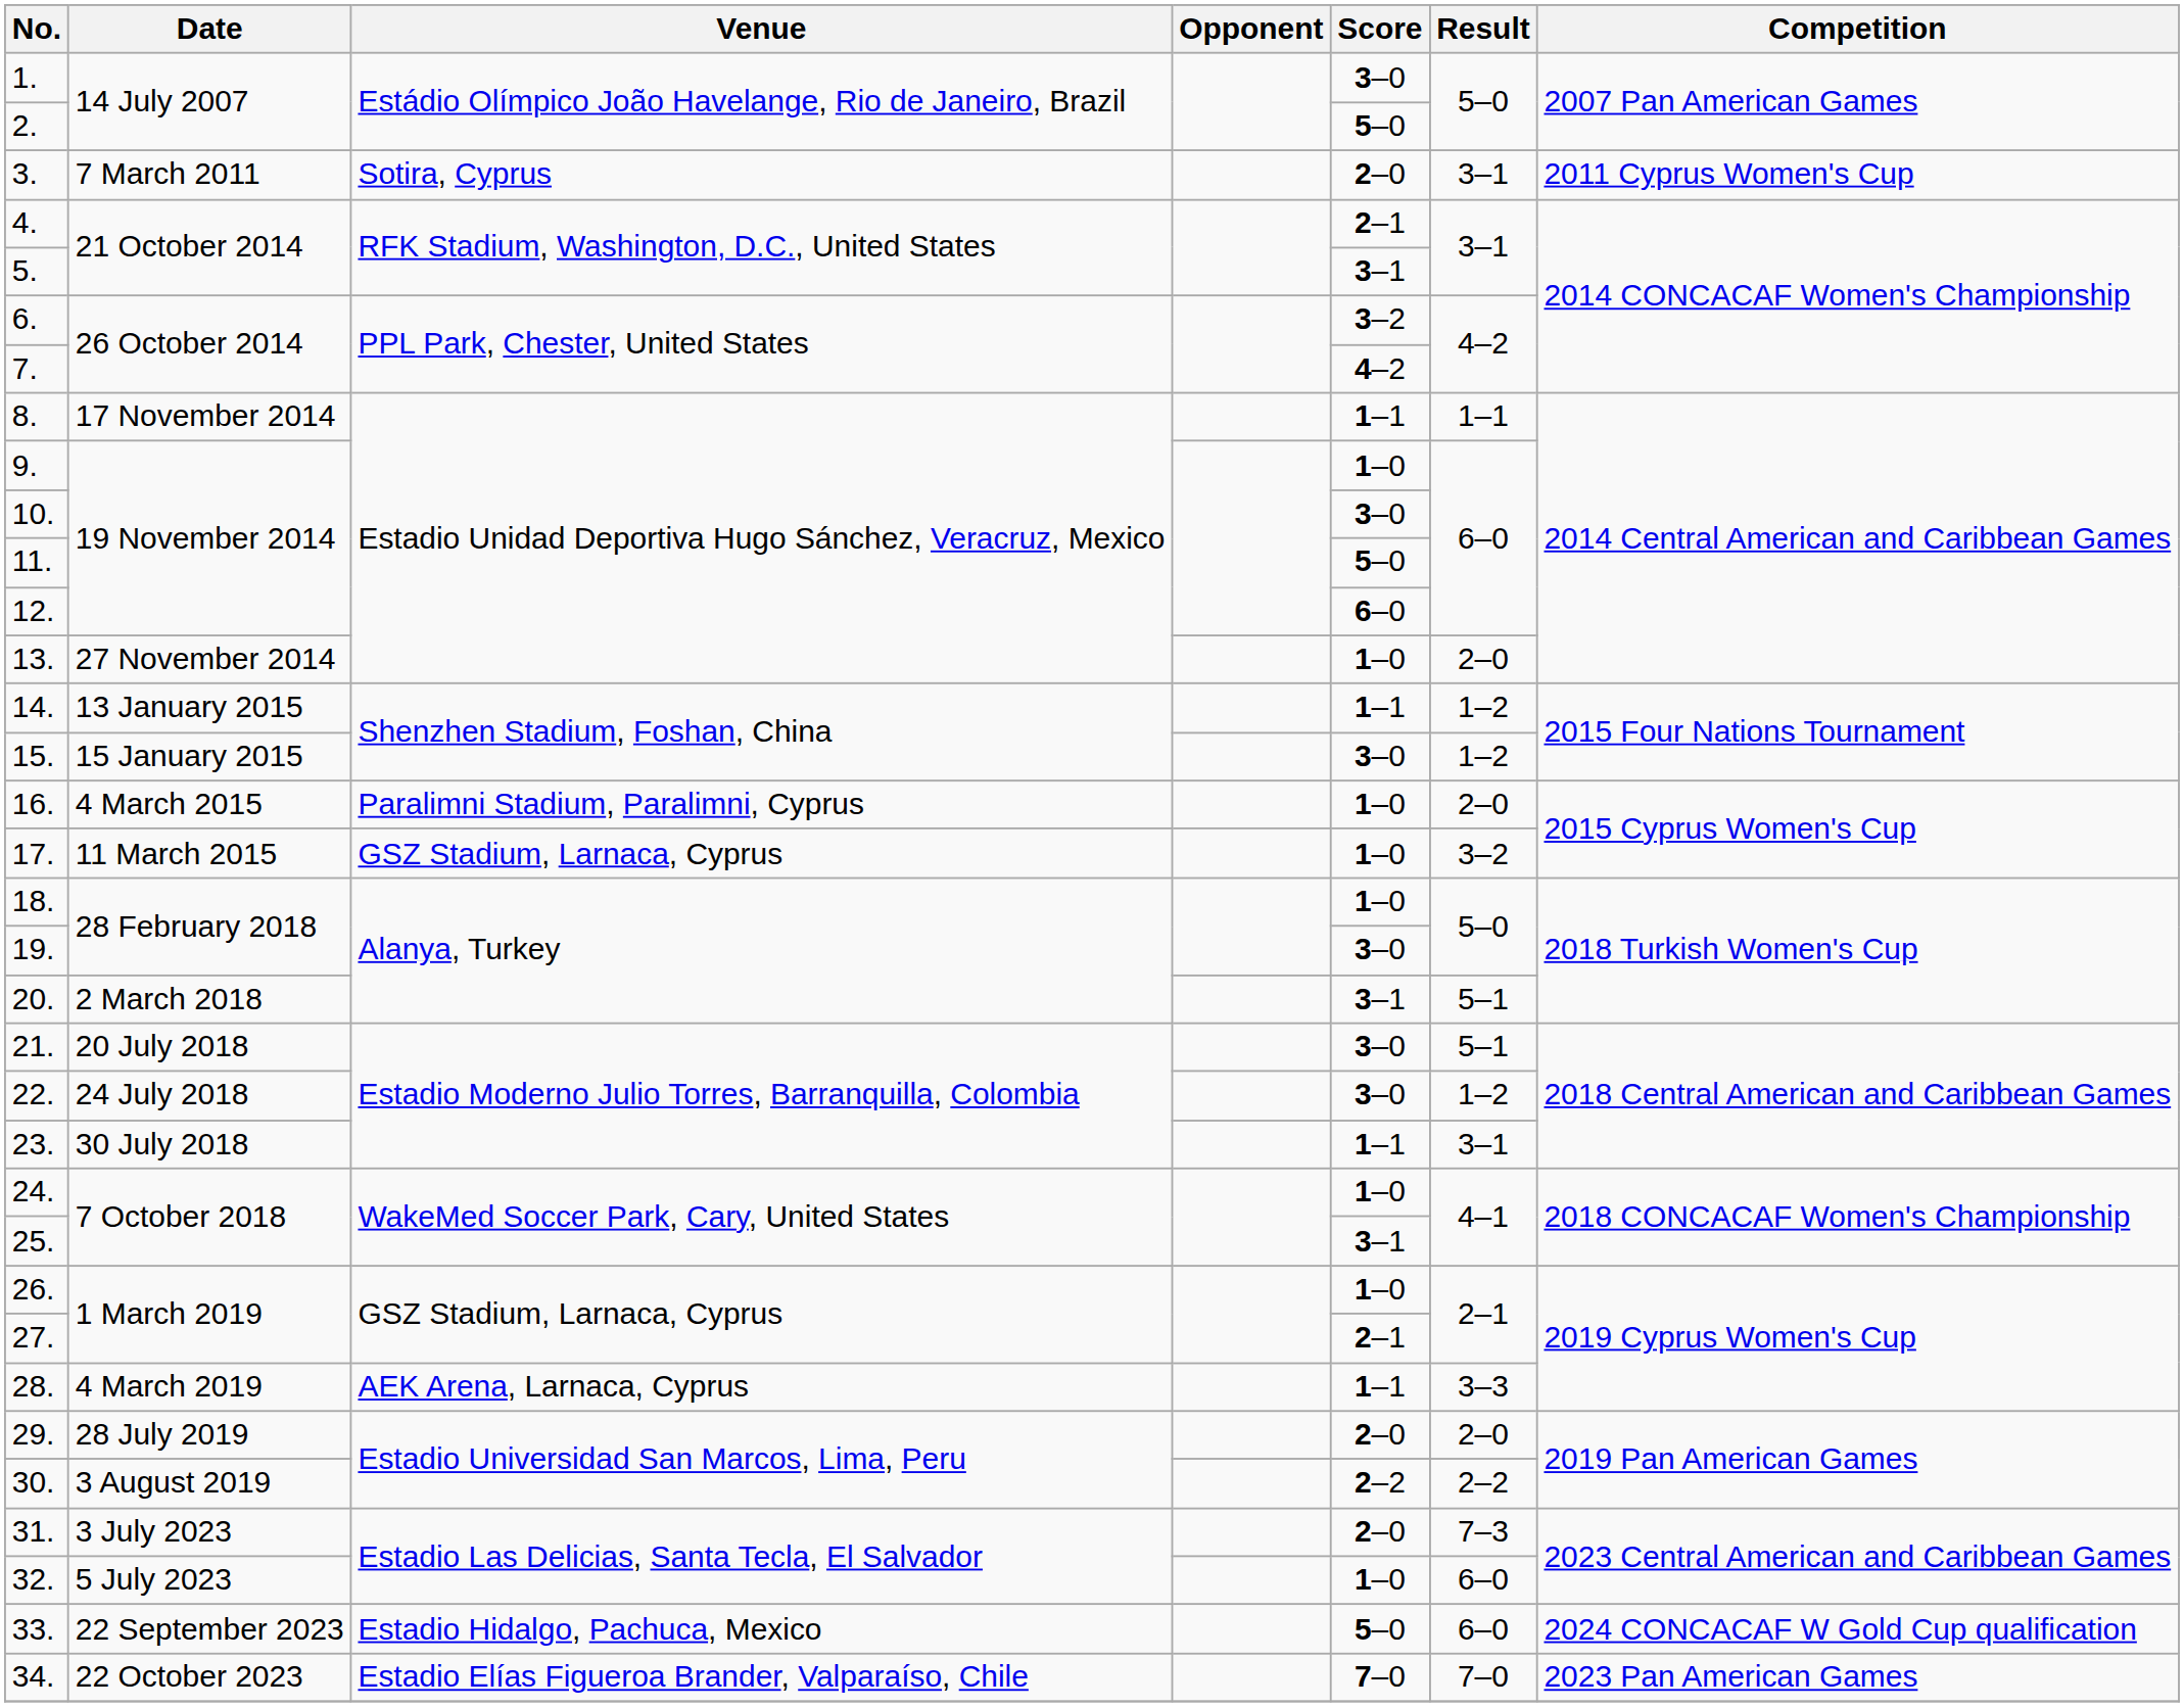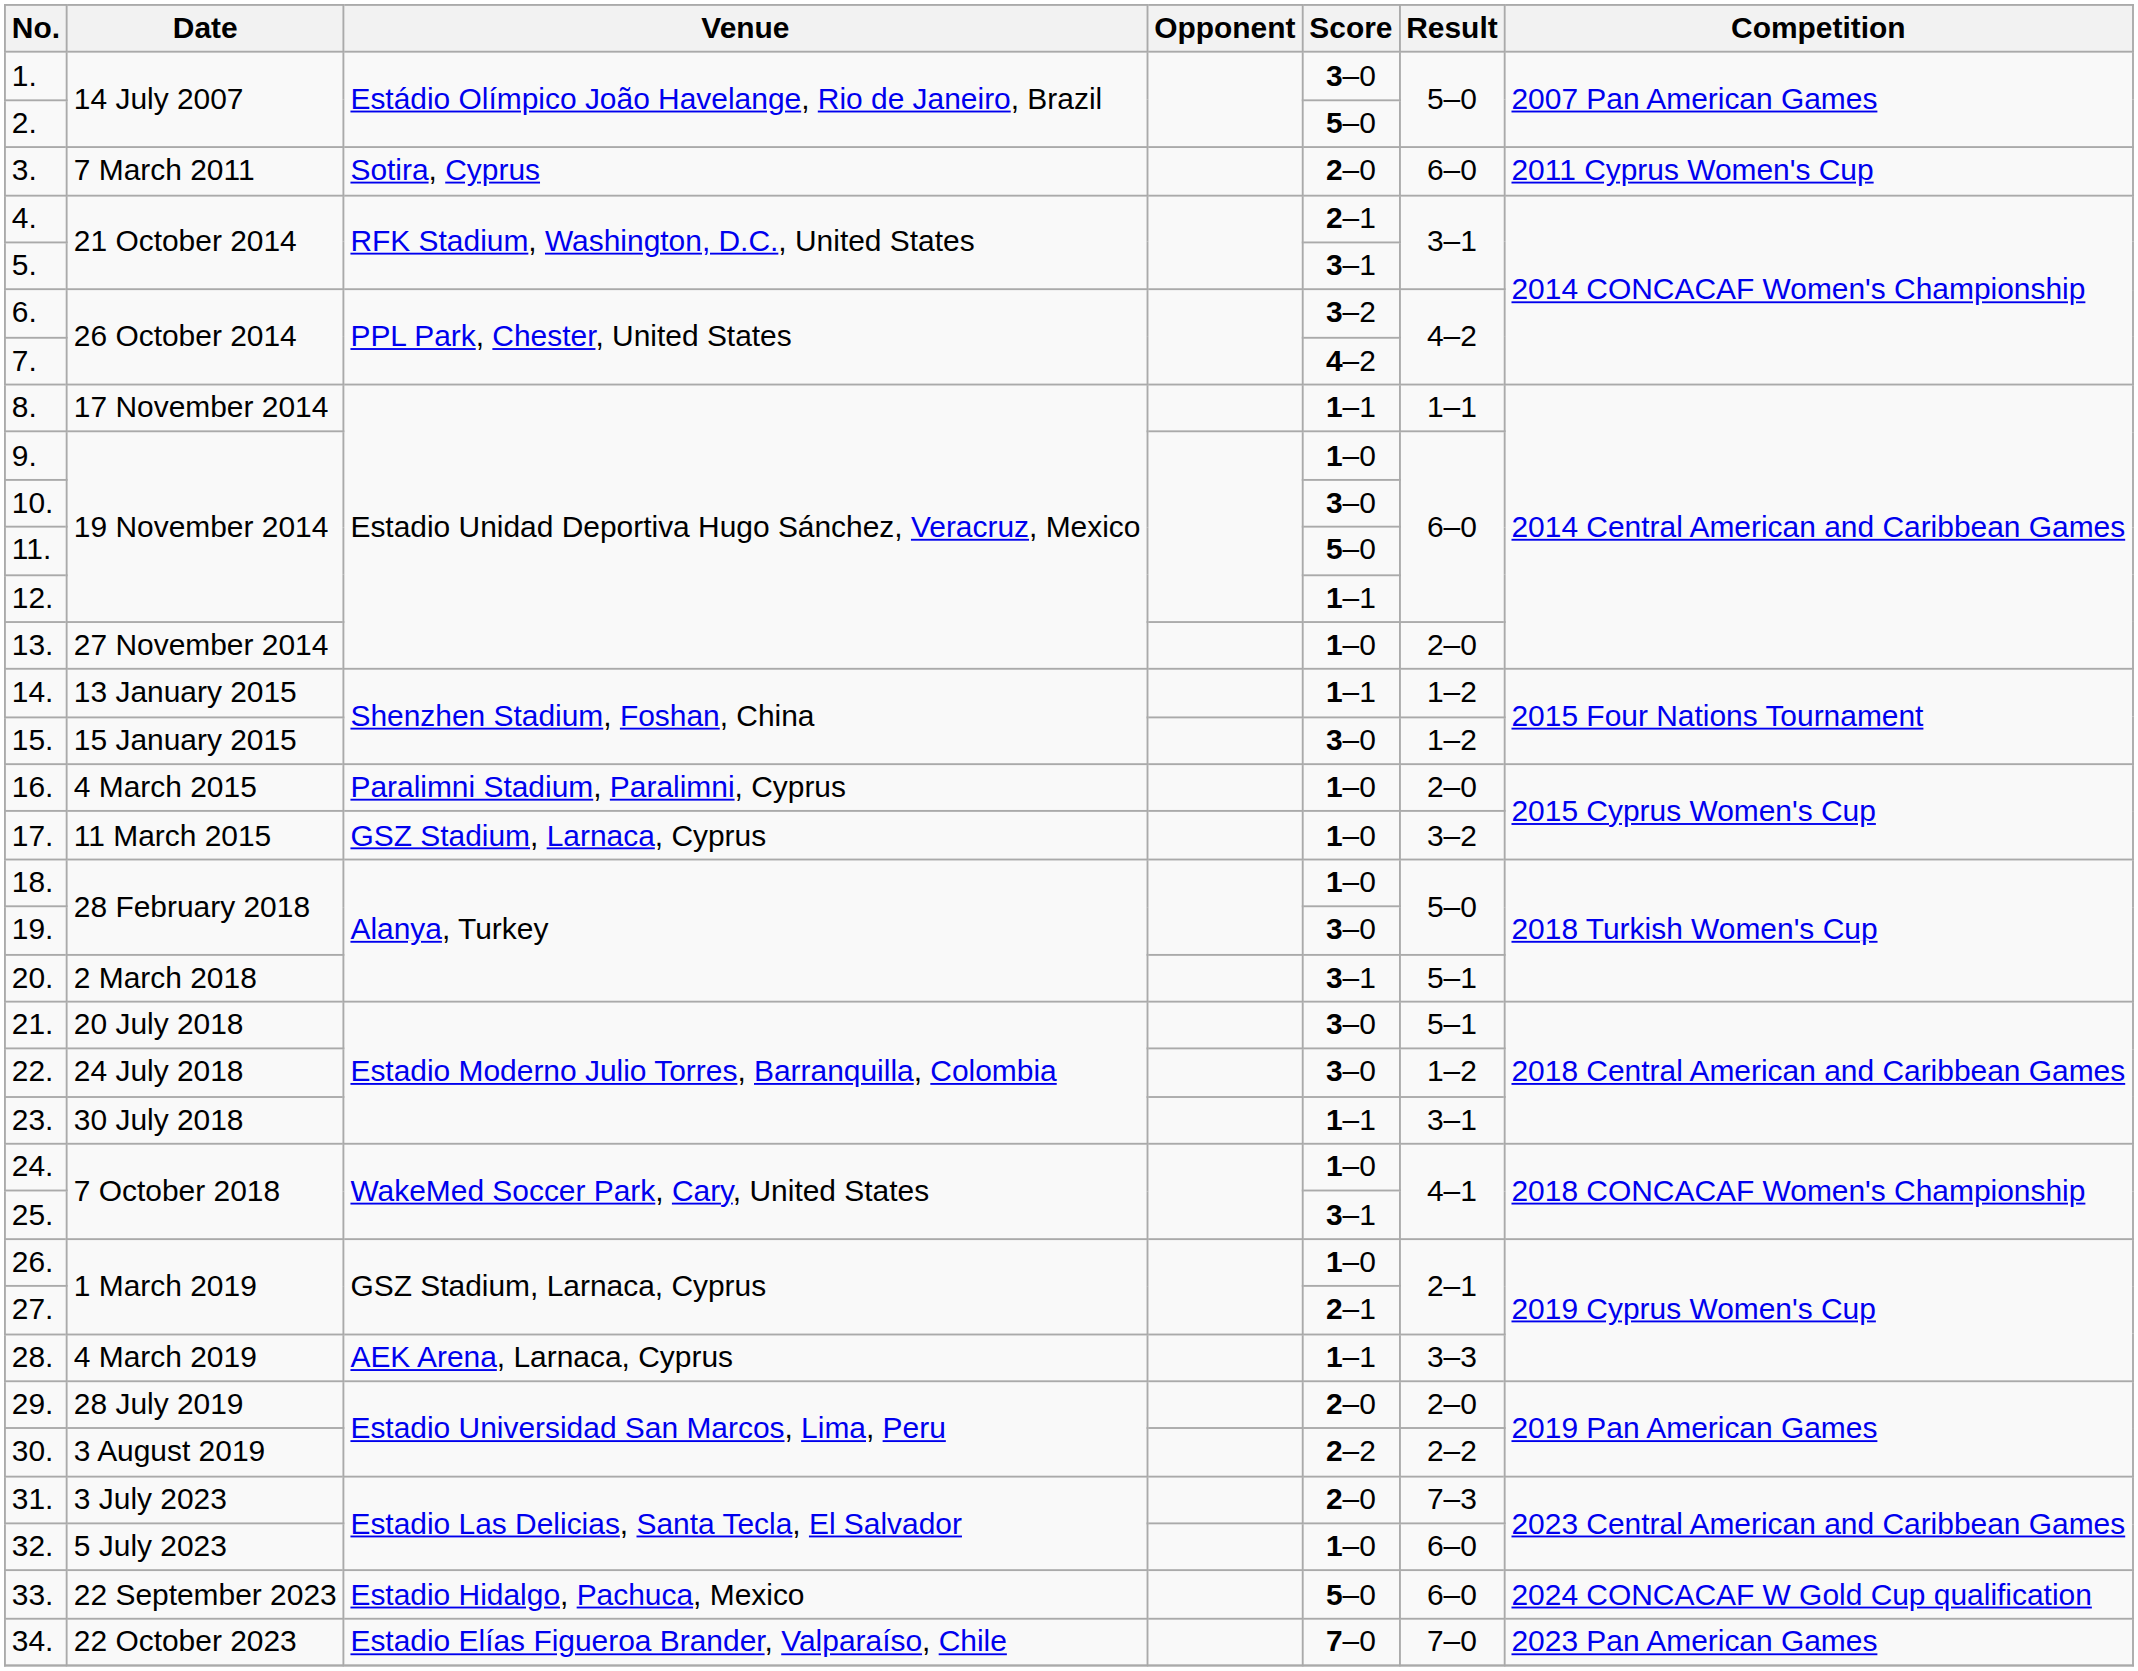3. | Result: 3–1 -> 6–0
12. | Score: 6–0 -> 1–1
